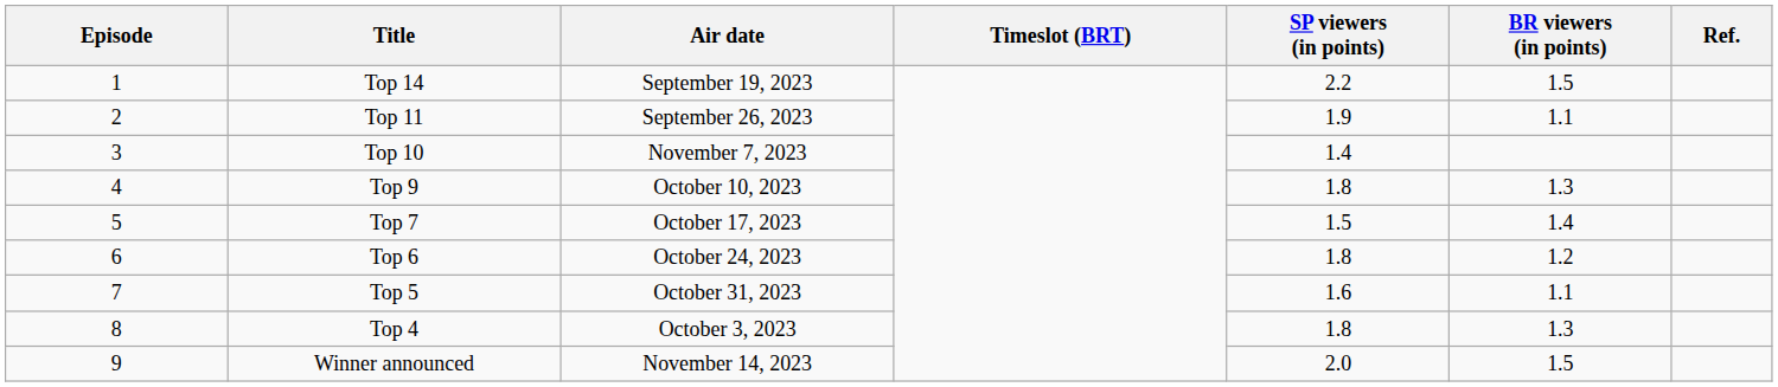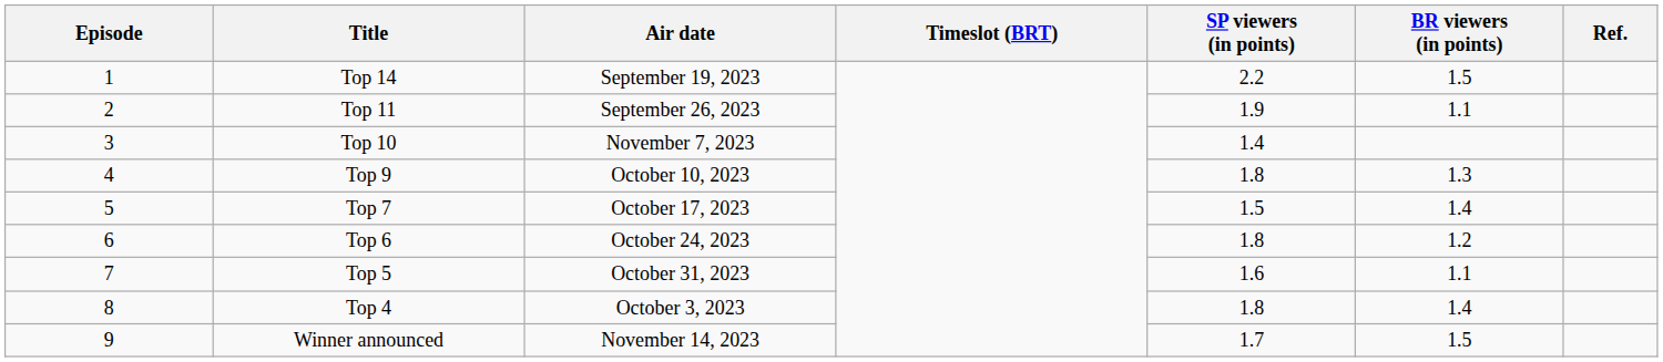Top 4 | BR viewers (in points): 1.3 -> 1.4
Winner announced | SP viewers (in points): 2.0 -> 1.7
